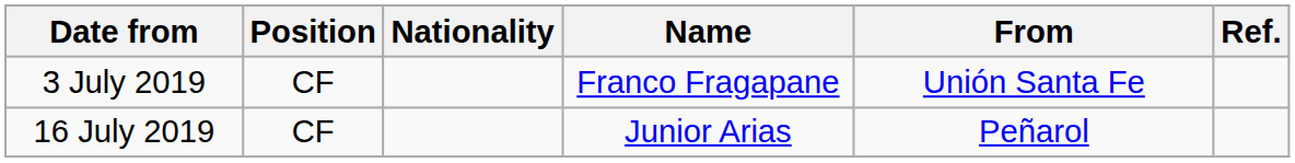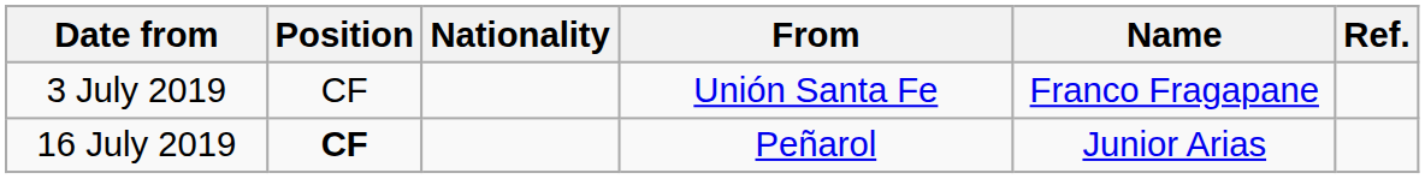columns swapped: Name <-> From
16 July 2019 | Position: normal -> bold
